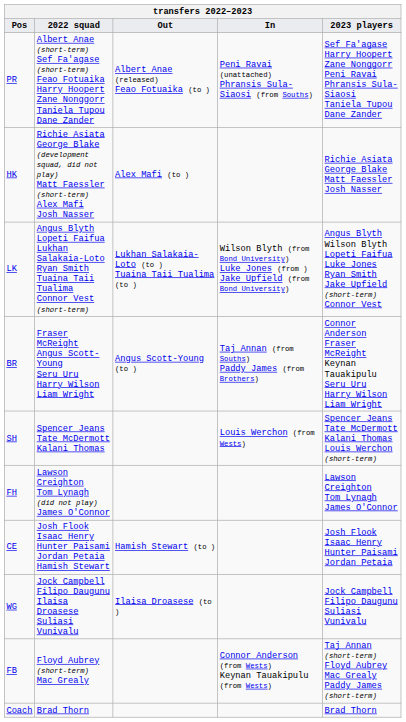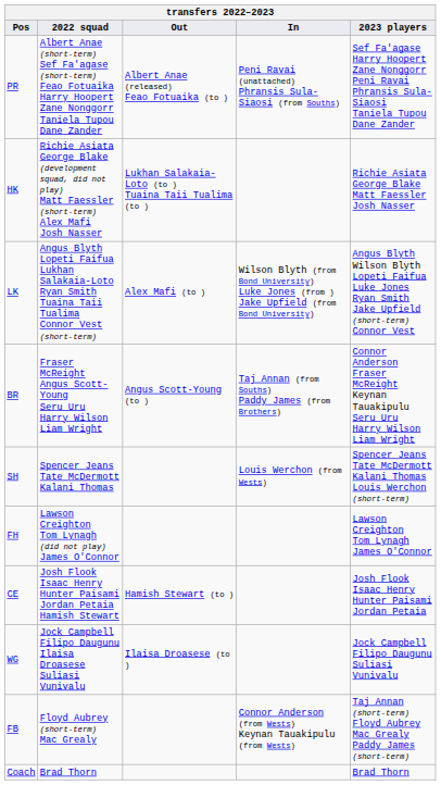HK | Out: Alex Mafi (to ) -> Lukhan Salakaia-Loto (to ) Tuaina Taii Tualima (to )
LK | Out: Lukhan Salakaia-Loto (to ) Tuaina Taii Tualima (to ) -> Alex Mafi (to )
